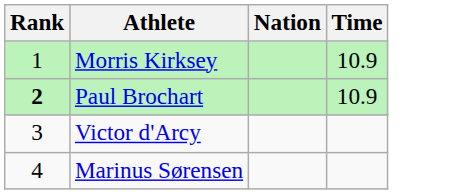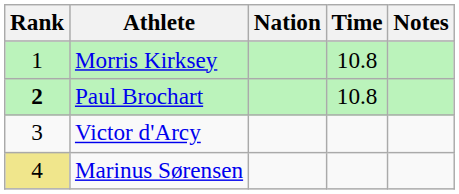+ column: Notes
Morris Kirksey | Time: 10.9 -> 10.8
Paul Brochart | Time: 10.9 -> 10.8
Marinus Sørensen | Rank: no background -> khaki background
